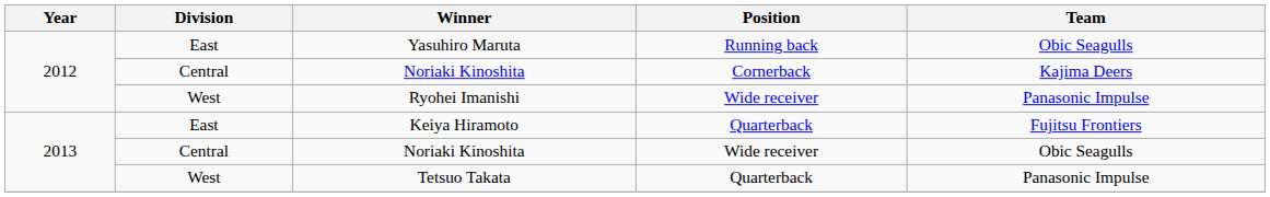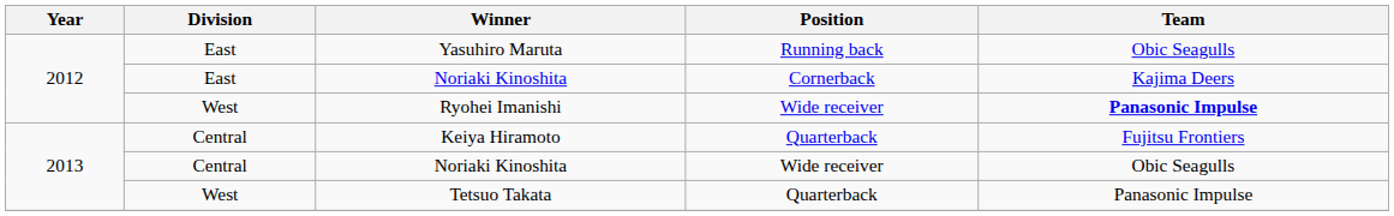2012 / Noriaki Kinoshita | Division: Central -> East
Ryohei Imanishi | Team: normal -> bold
Keiya Hiramoto | Division: East -> Central
